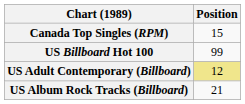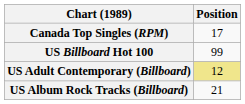Canada Top Singles (RPM) | Position: 15 -> 17
